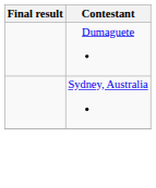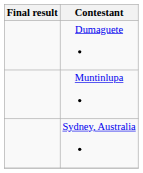+ row: Muntinlupa
